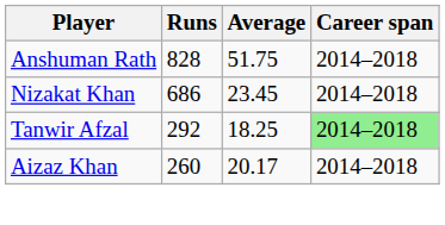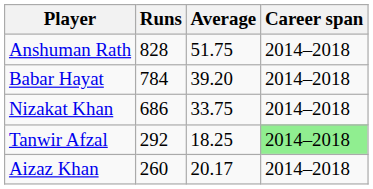+ row: Babar Hayat | 784 | 39.20 | 2014–2018
Nizakat Khan | Average: 23.45 -> 33.75
